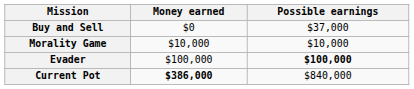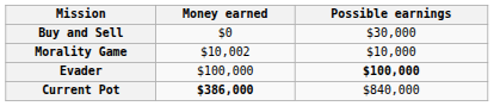Buy and Sell | Possible earnings: $37,000 -> $30,000
Morality Game | Money earned: $10,000 -> $10,002
